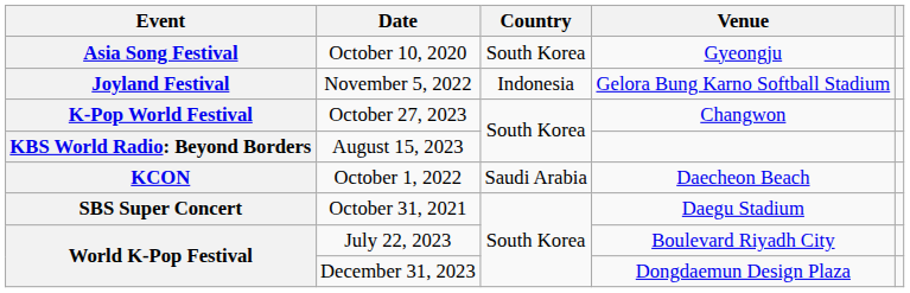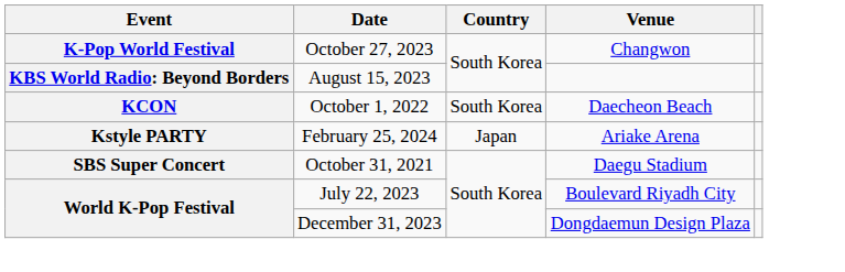- row: Asia Song Festival | October 10, 2020 | South Korea | Gyeongju
- row: Joyland Festival | November 5, 2022 | Indonesia | Gelora Bung Karno Softball Stadium
October 1, 2022 | Country: Saudi Arabia -> South Korea
+ row: Kstyle PARTY | February 25, 2024 | Japan | Ariake Arena
